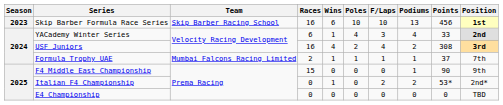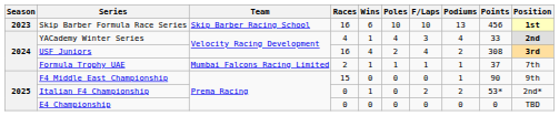YACademy Winter Series | Races: 6 -> 4
